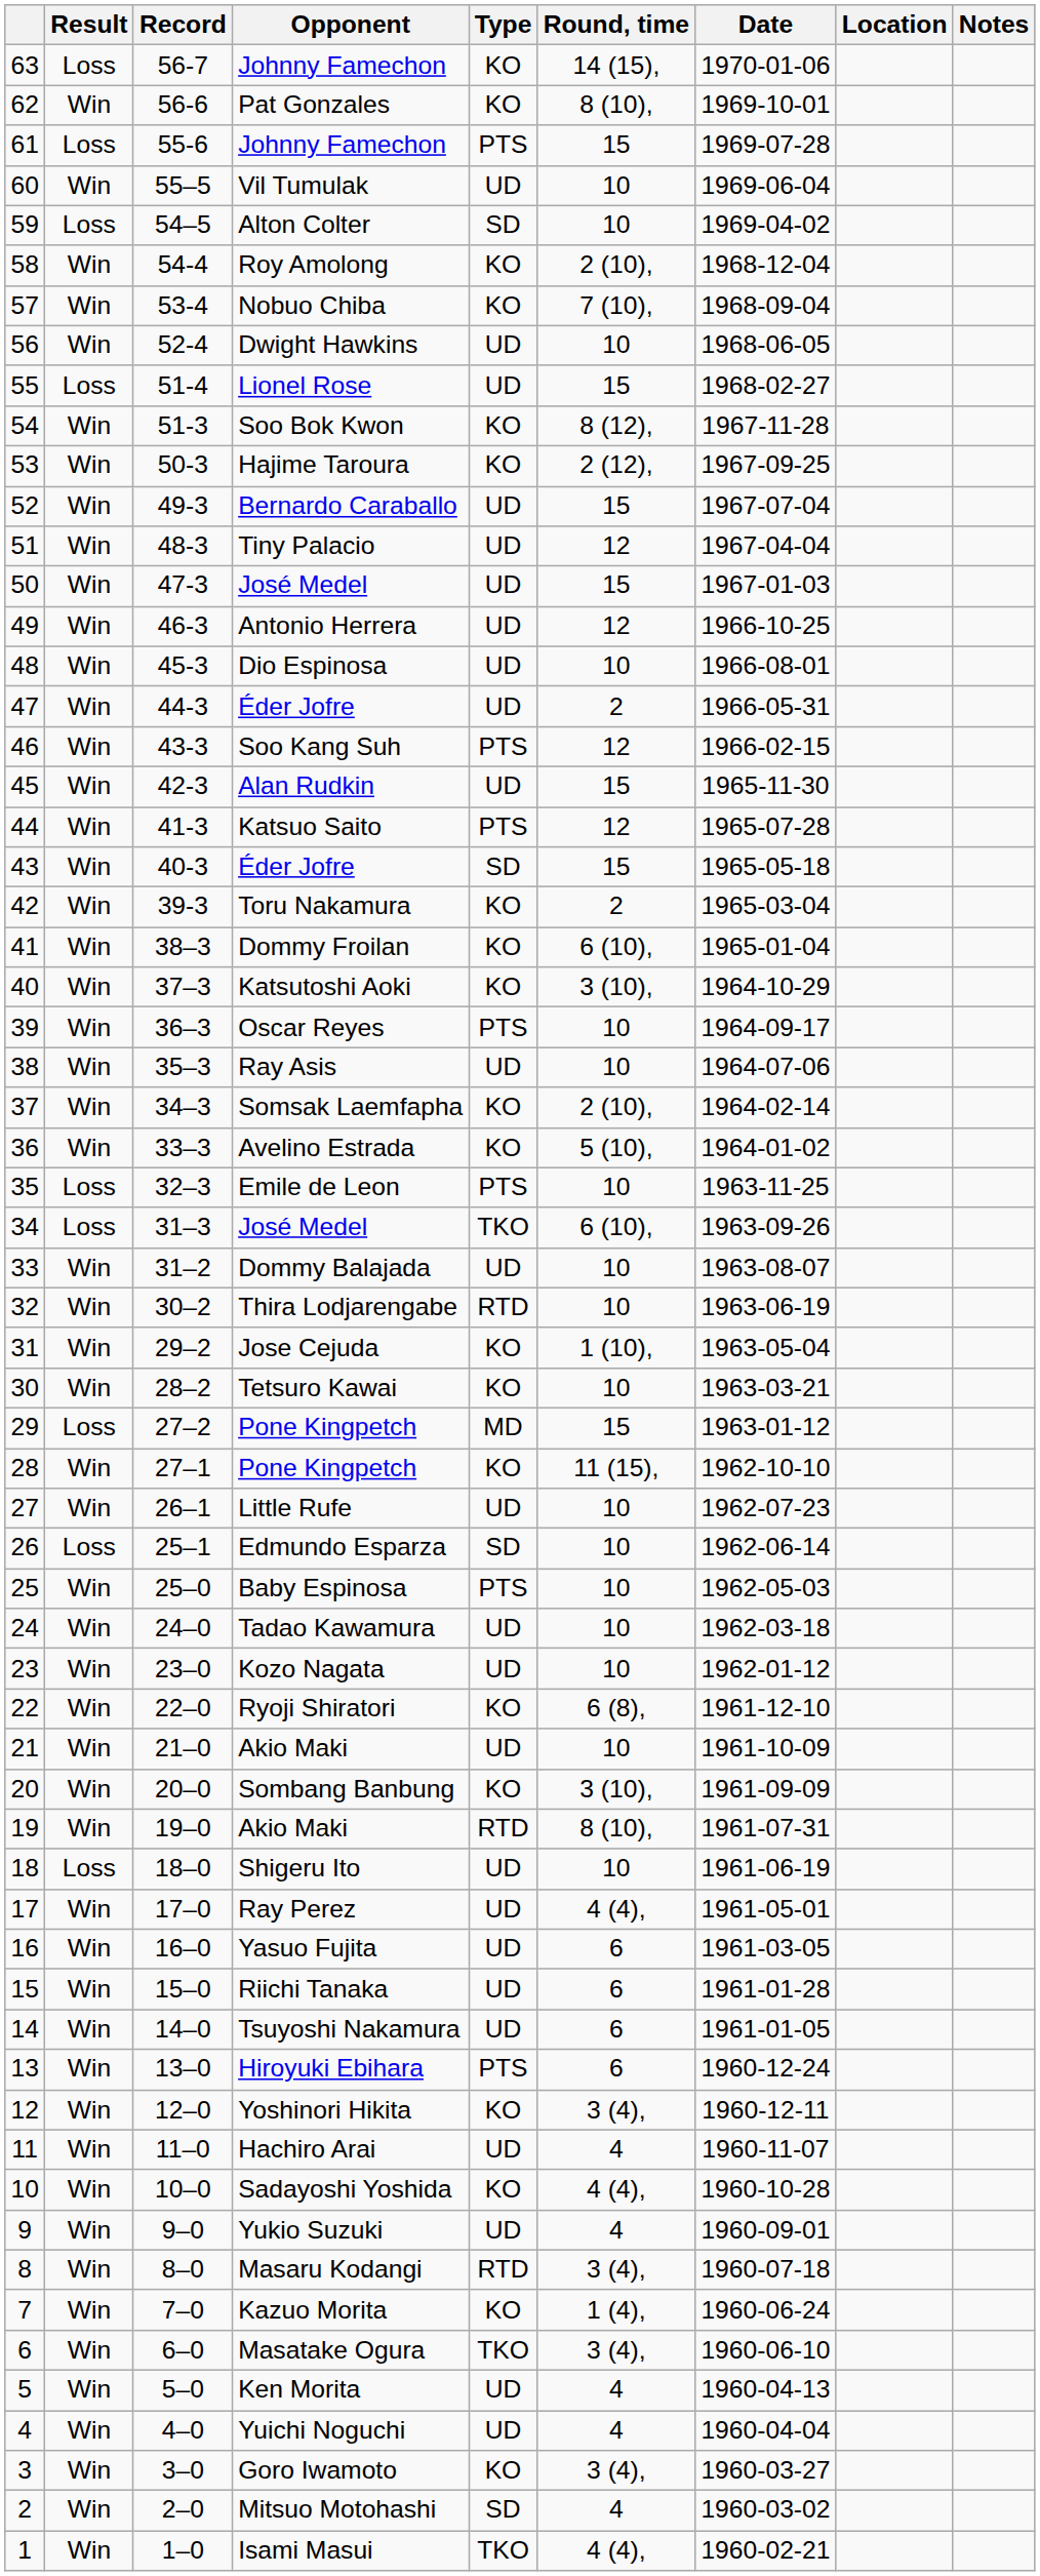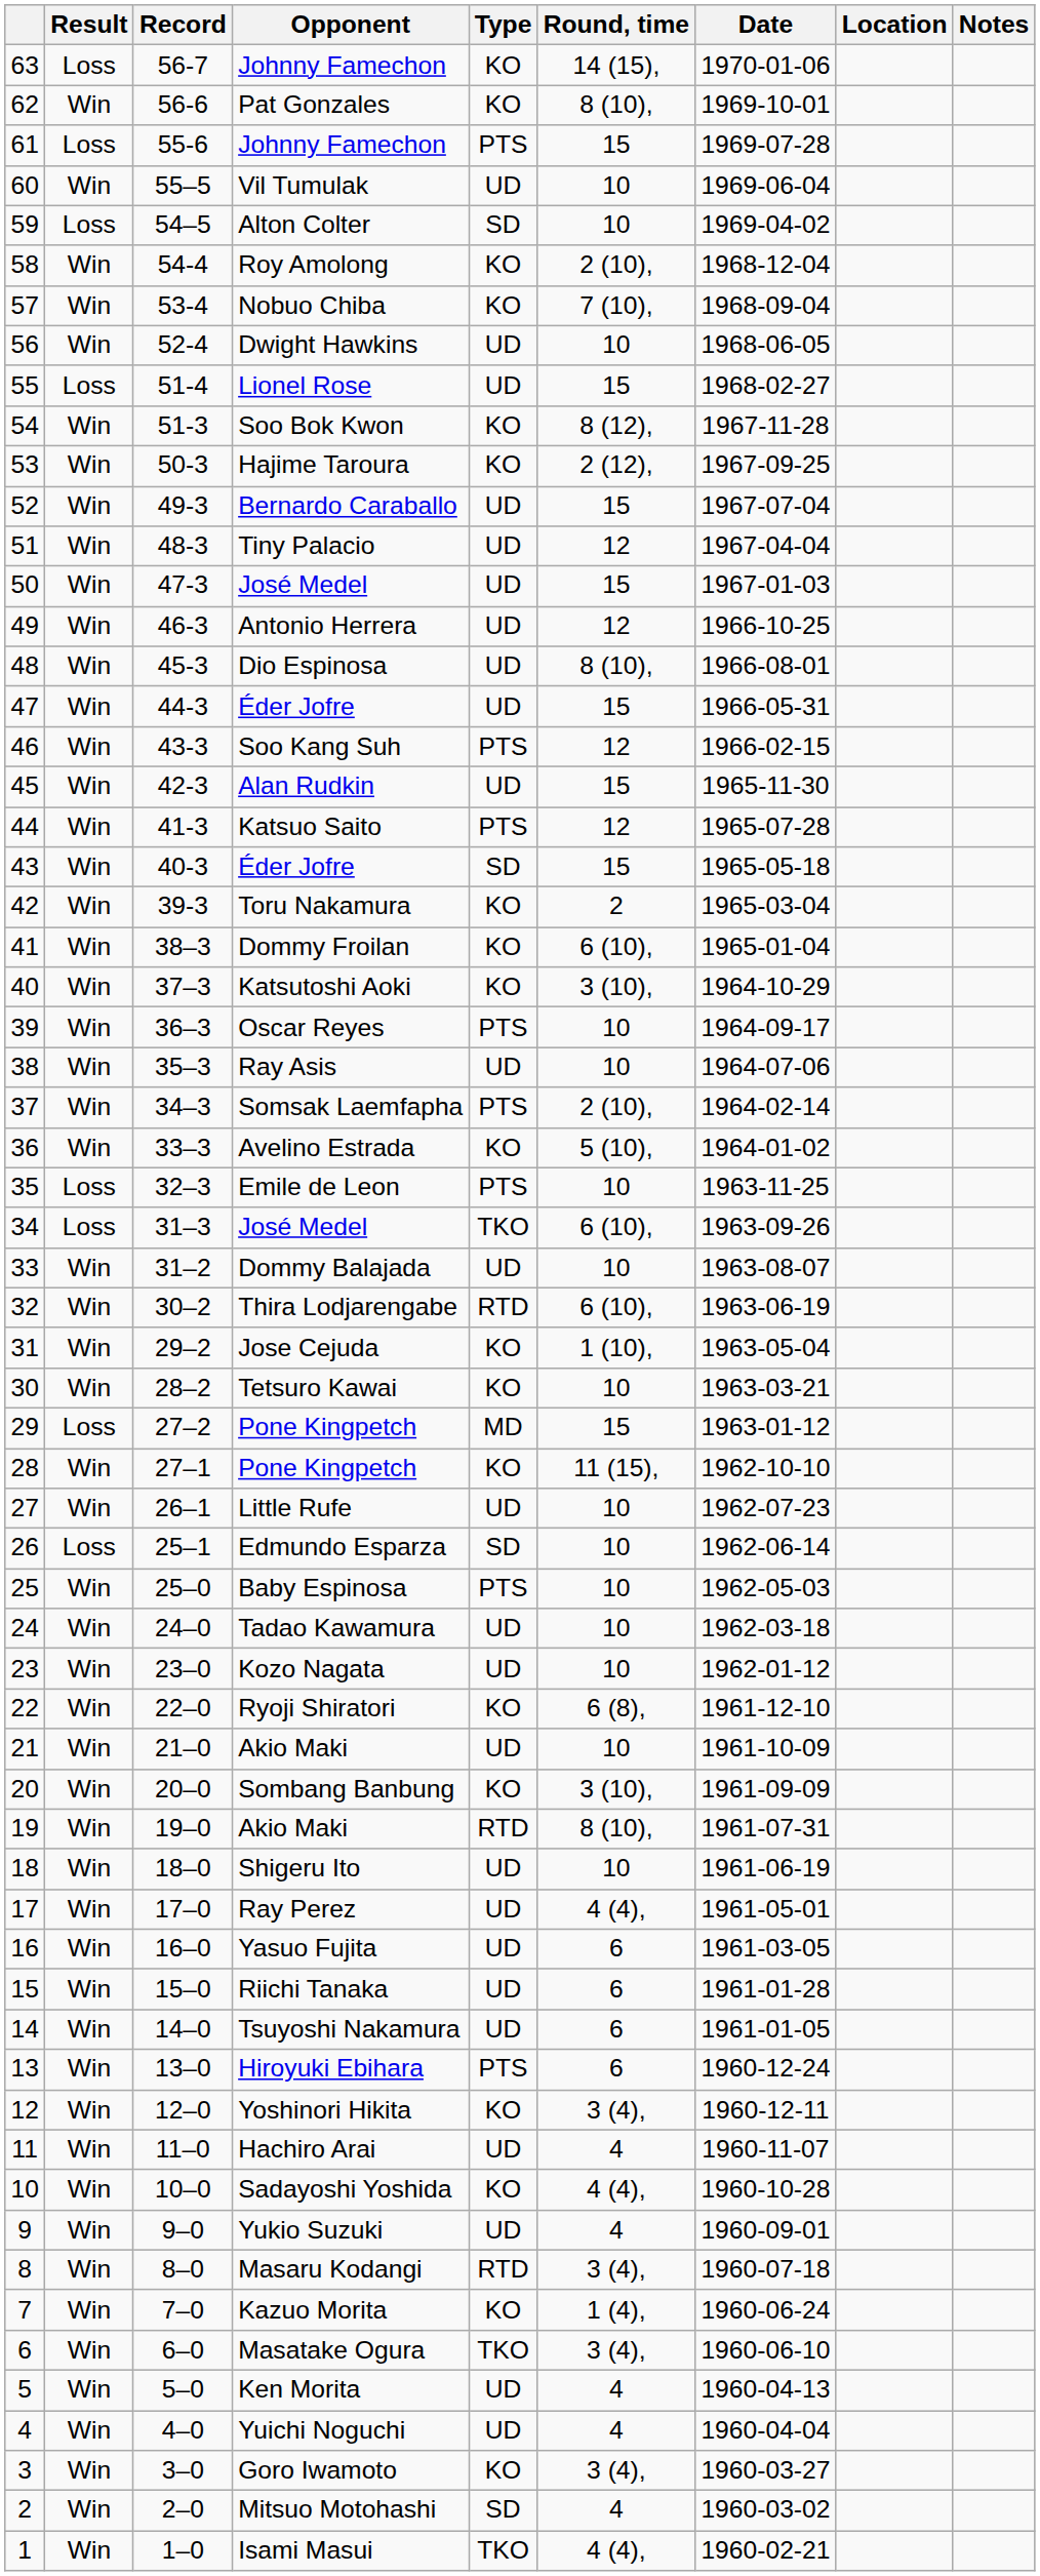Dio Espinosa | Round, time: 10 -> 8 (10),
47 / Éder Jofre | Round, time: 2 -> 15
Somsak Laemfapha | Type: KO -> PTS
Thira Lodjarengabe | Round, time: 10 -> 6 (10),
Shigeru Ito | Result: Loss -> Win
